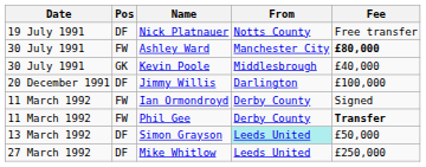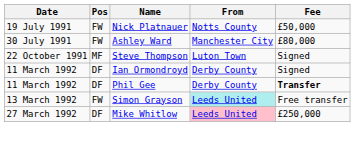Nick Platnauer | Pos: DF -> FW
Nick Platnauer | Fee: Free transfer -> £50,000
Ashley Ward | Fee: bold -> normal
- row: 30 July 1991 | GK | Kevin Poole | Middlesbrough | £40,000
+ row: 22 October 1991 | MF | Steve Thompson | Luton Town | Signed
- row: 20 December 1991 | DF | Jimmy Willis | Darlington | £100,000
Ian Ormondroyd | Pos: FW -> DF
Phil Gee | Pos: FW -> DF
Simon Grayson | Pos: DF -> FW
Simon Grayson | Fee: £50,000 -> Free transfer
Mike Whitlow | From: no background -> pink background
